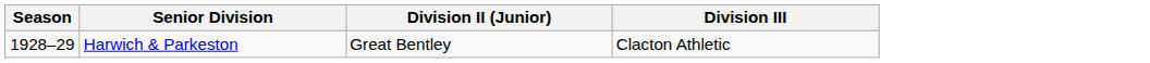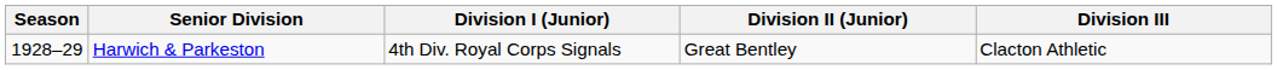+ column: Division I (Junior) | 4th Div. Royal Corps Signals
